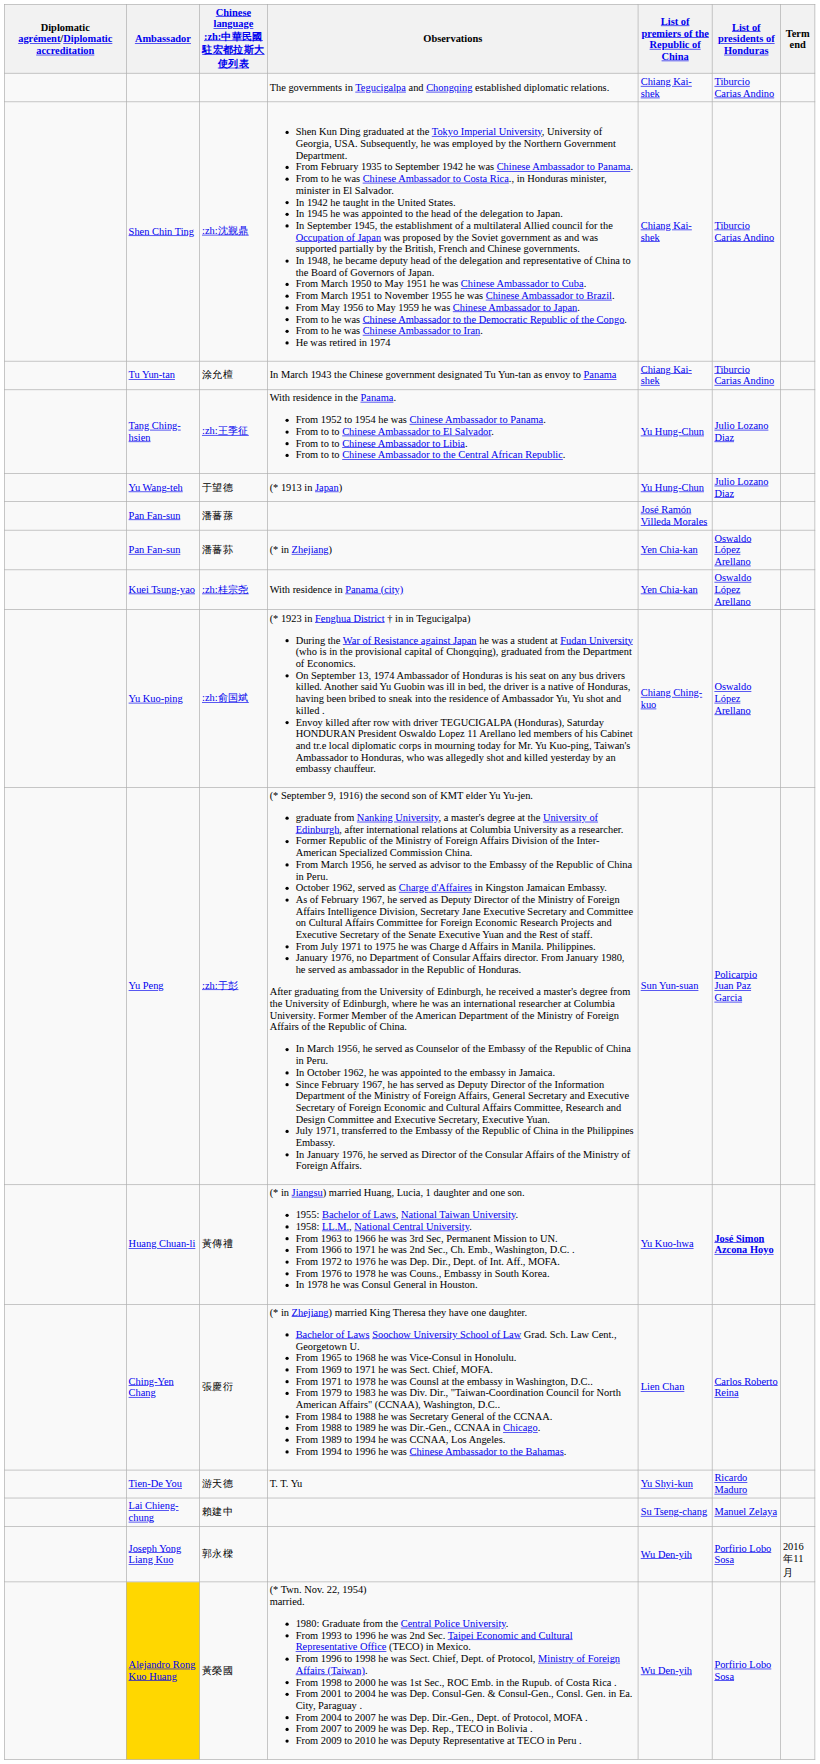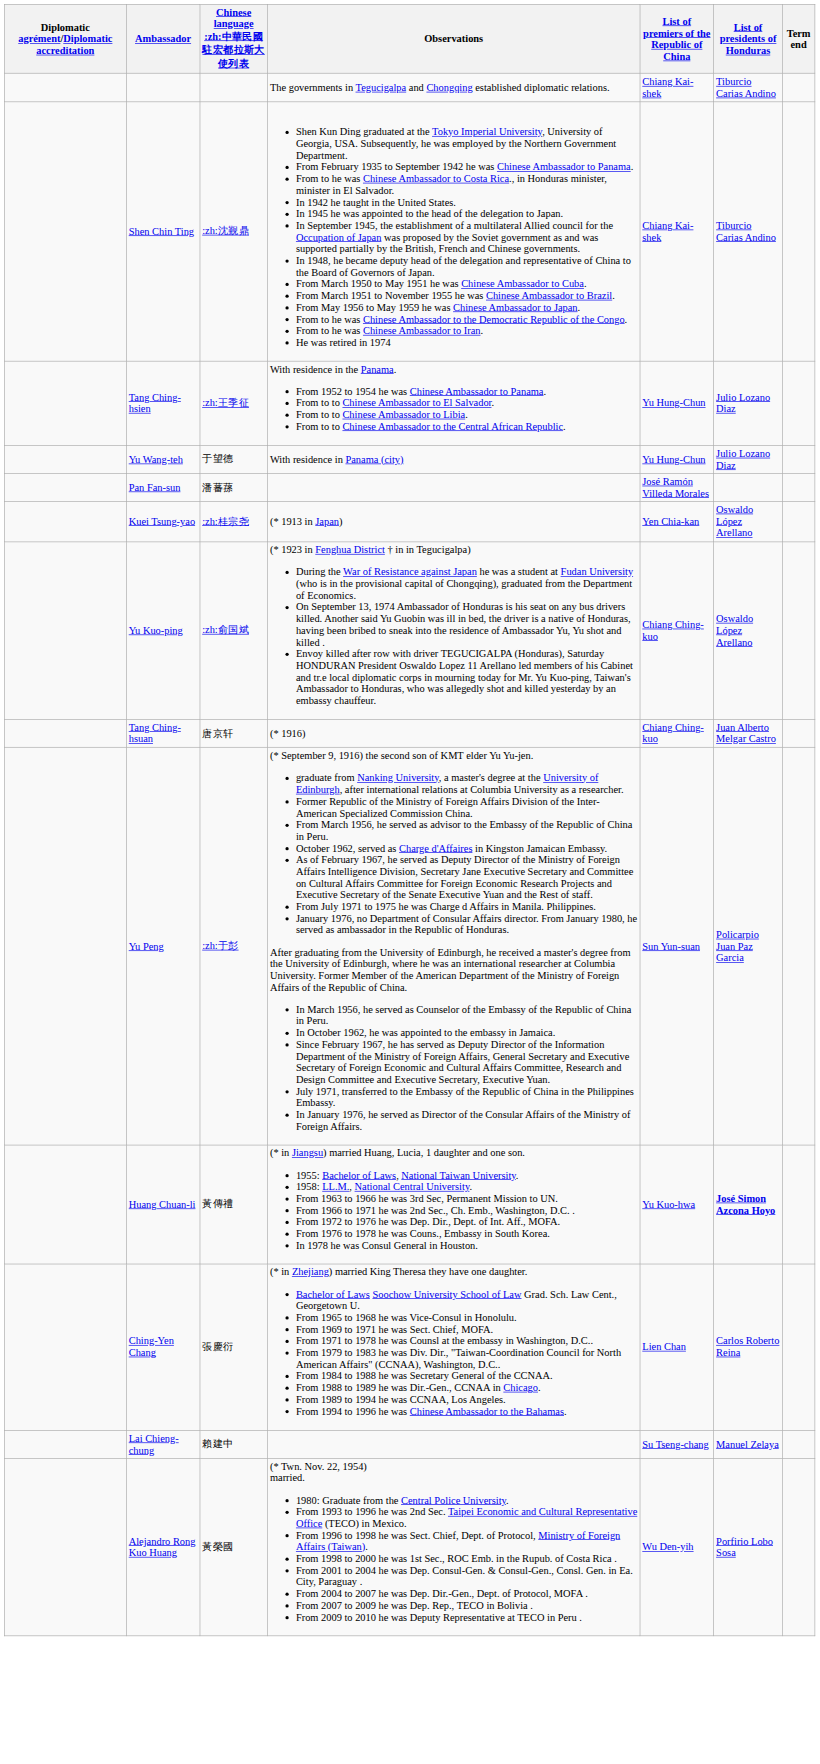- row: Tu Yun-tan | 涂允檀 | In March 1943 the Chinese government designated Tu Yun-tan as envoy to Panama | Chiang Kai-shek | Tiburcio Carias Andino
于望德 | Observations: (* 1913 in Japan) -> With residence in Panama (city)
- row: Pan Fan-sun | 潘蕃荪 | (* in Zhejiang) | Yen Chia-kan | Oswaldo López Arellano
:zh:桂宗尧 | Observations: With residence in Panama (city) -> (* 1913 in Japan)
+ row: Tang Ching-hsuan | 唐京轩 | (* 1916) | Chiang Ching-kuo | Juan Alberto Melgar Castro
- row: Tien-De You | 游天德 | T. T. Yu | Yu Shyi-kun | Ricardo Maduro
- row: Joseph Yong Liang Kuo | 郭永樑 | Wu Den-yih | Porfirio Lobo Sosa | 2016年11月
黃榮國 | Ambassador: gold background -> no background
